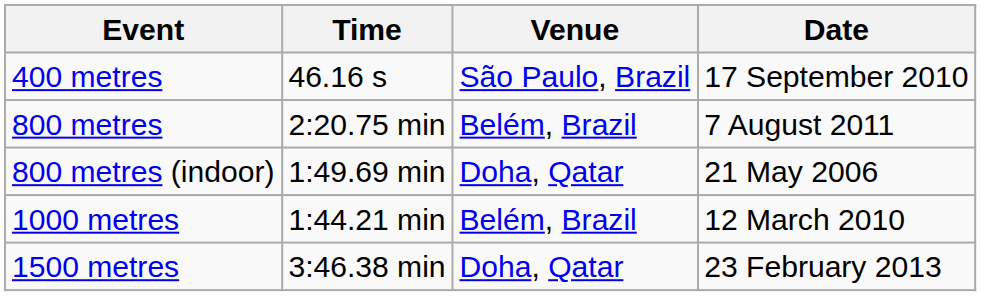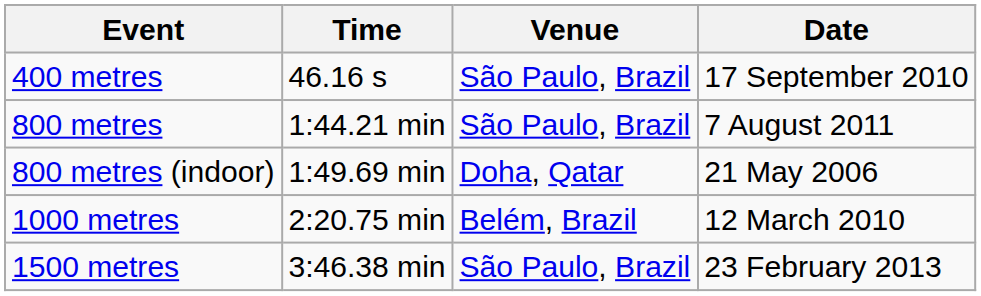800 metres | Time: 2:20.75 min -> 1:44.21 min
800 metres | Venue: Belém, Brazil -> São Paulo, Brazil
1000 metres | Time: 1:44.21 min -> 2:20.75 min
1500 metres | Venue: Doha, Qatar -> São Paulo, Brazil
